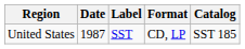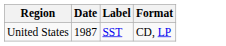- column: Catalog | SST 185
